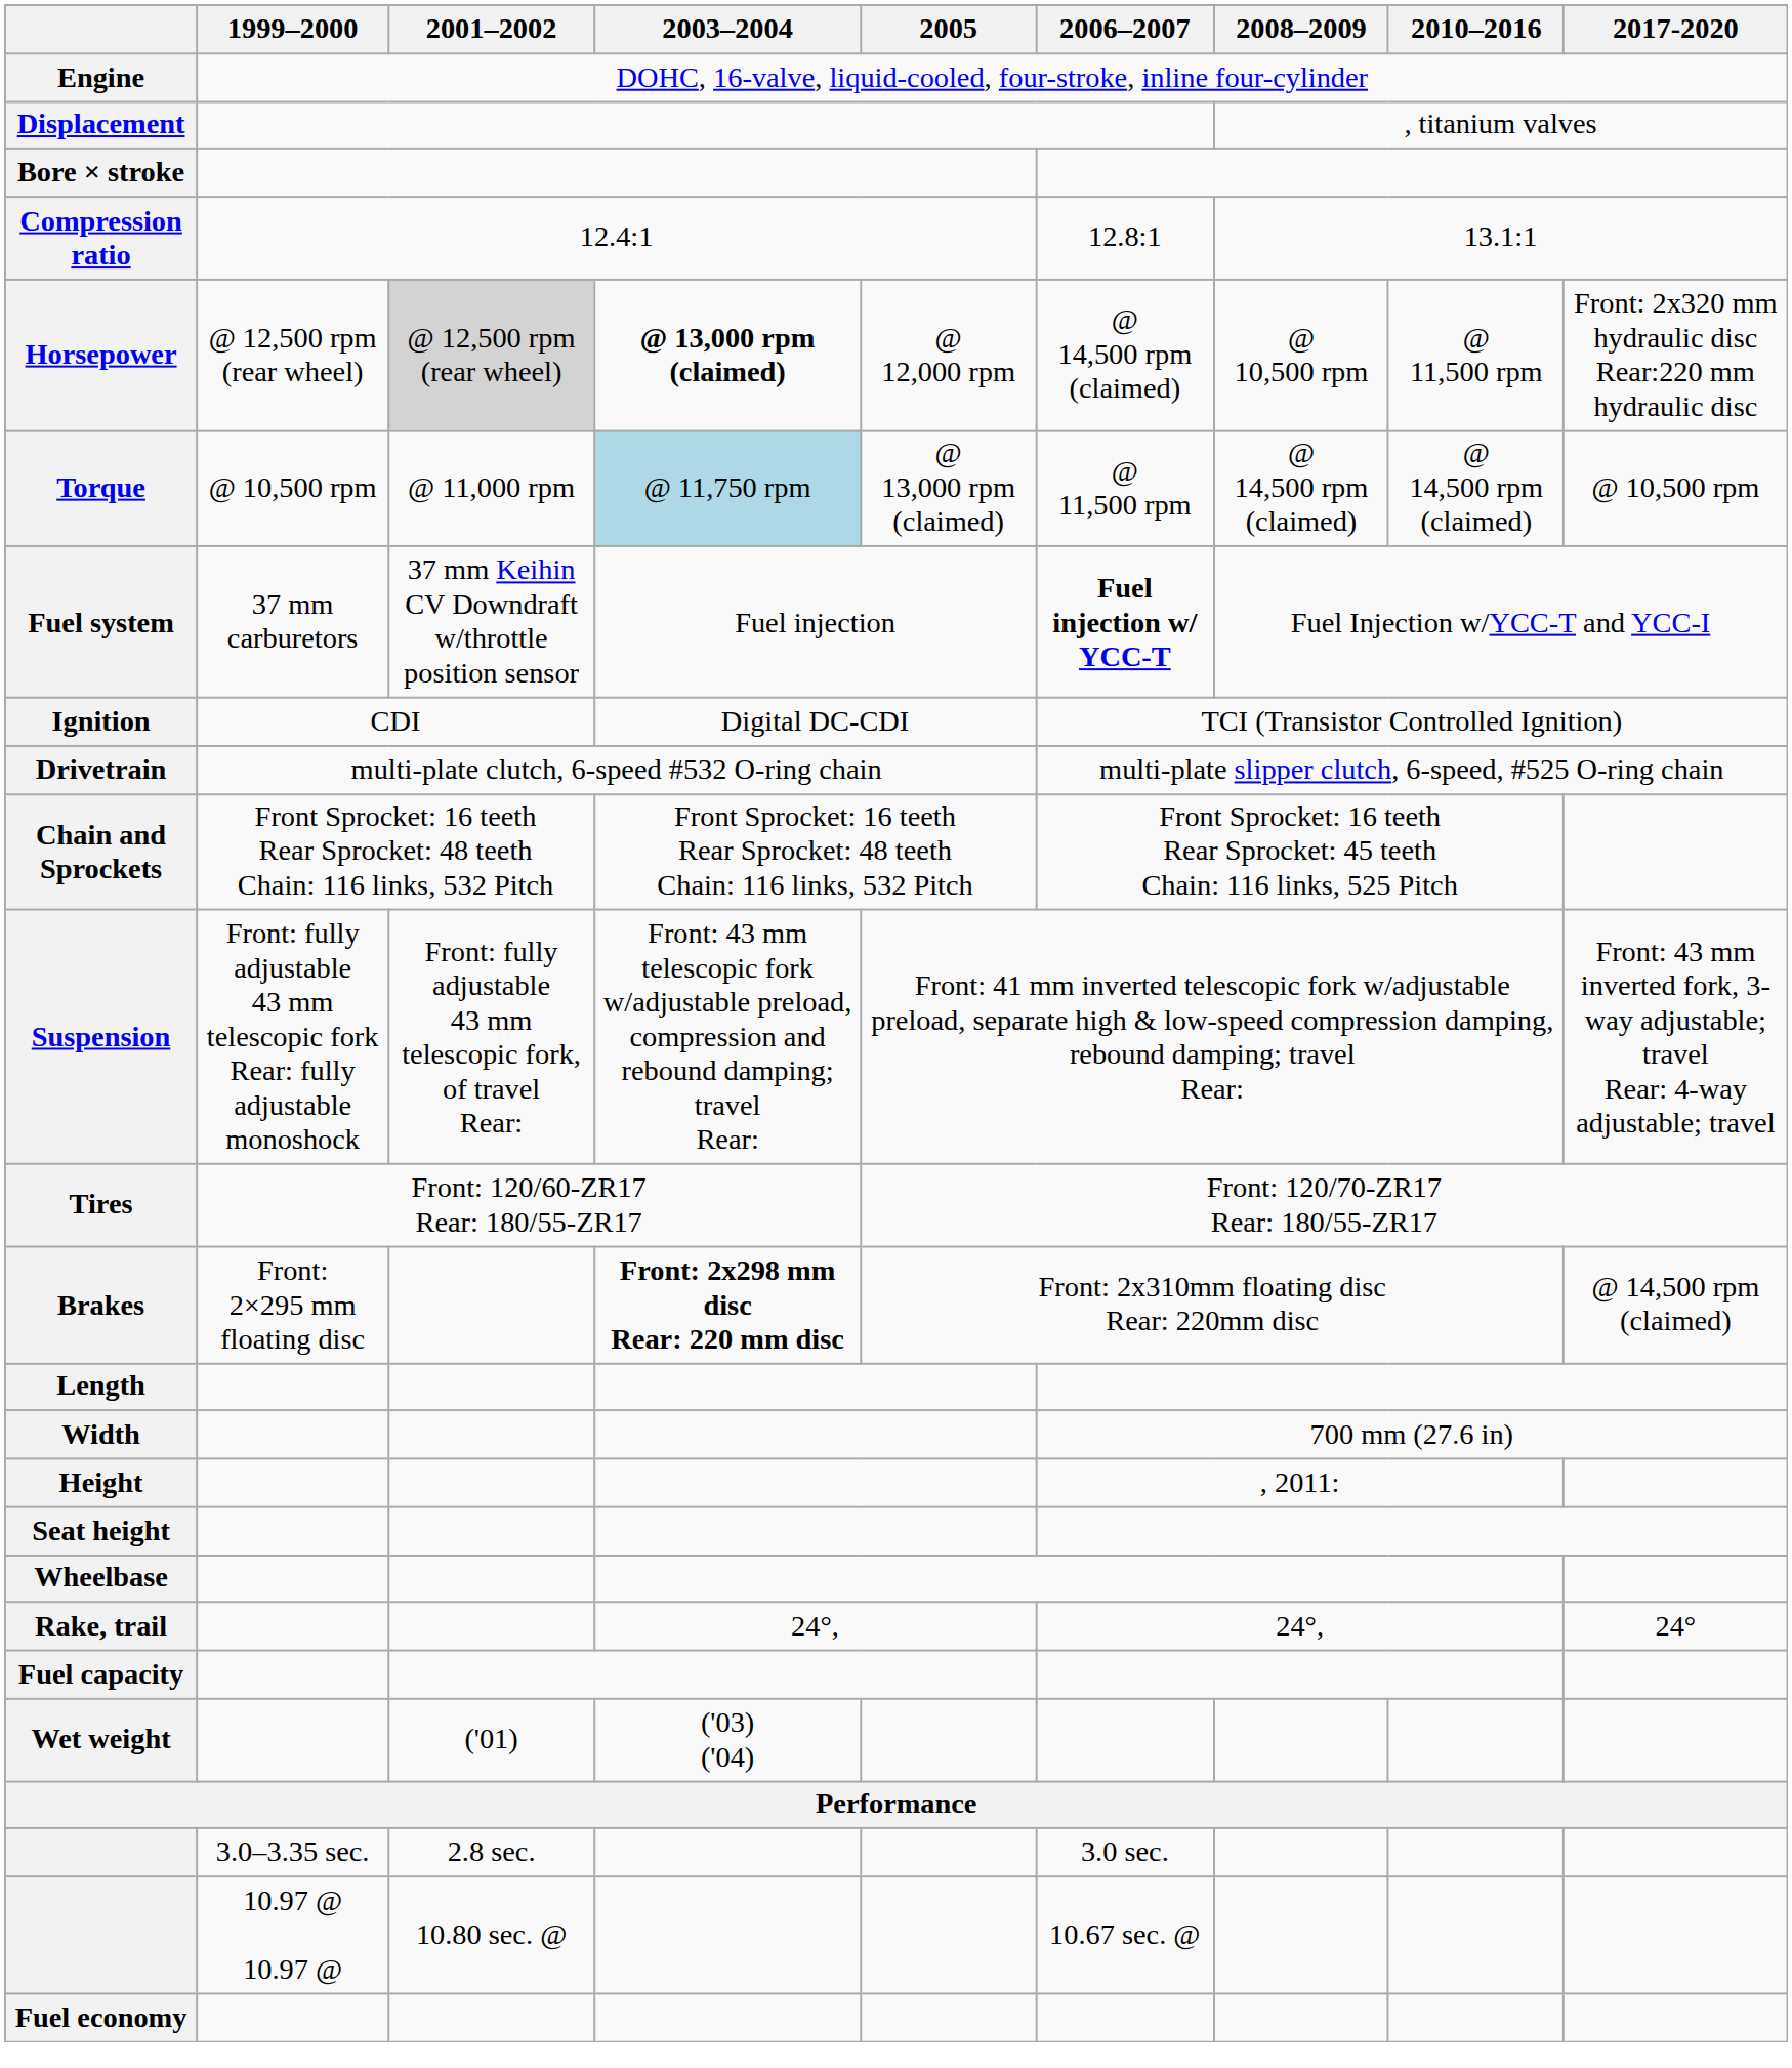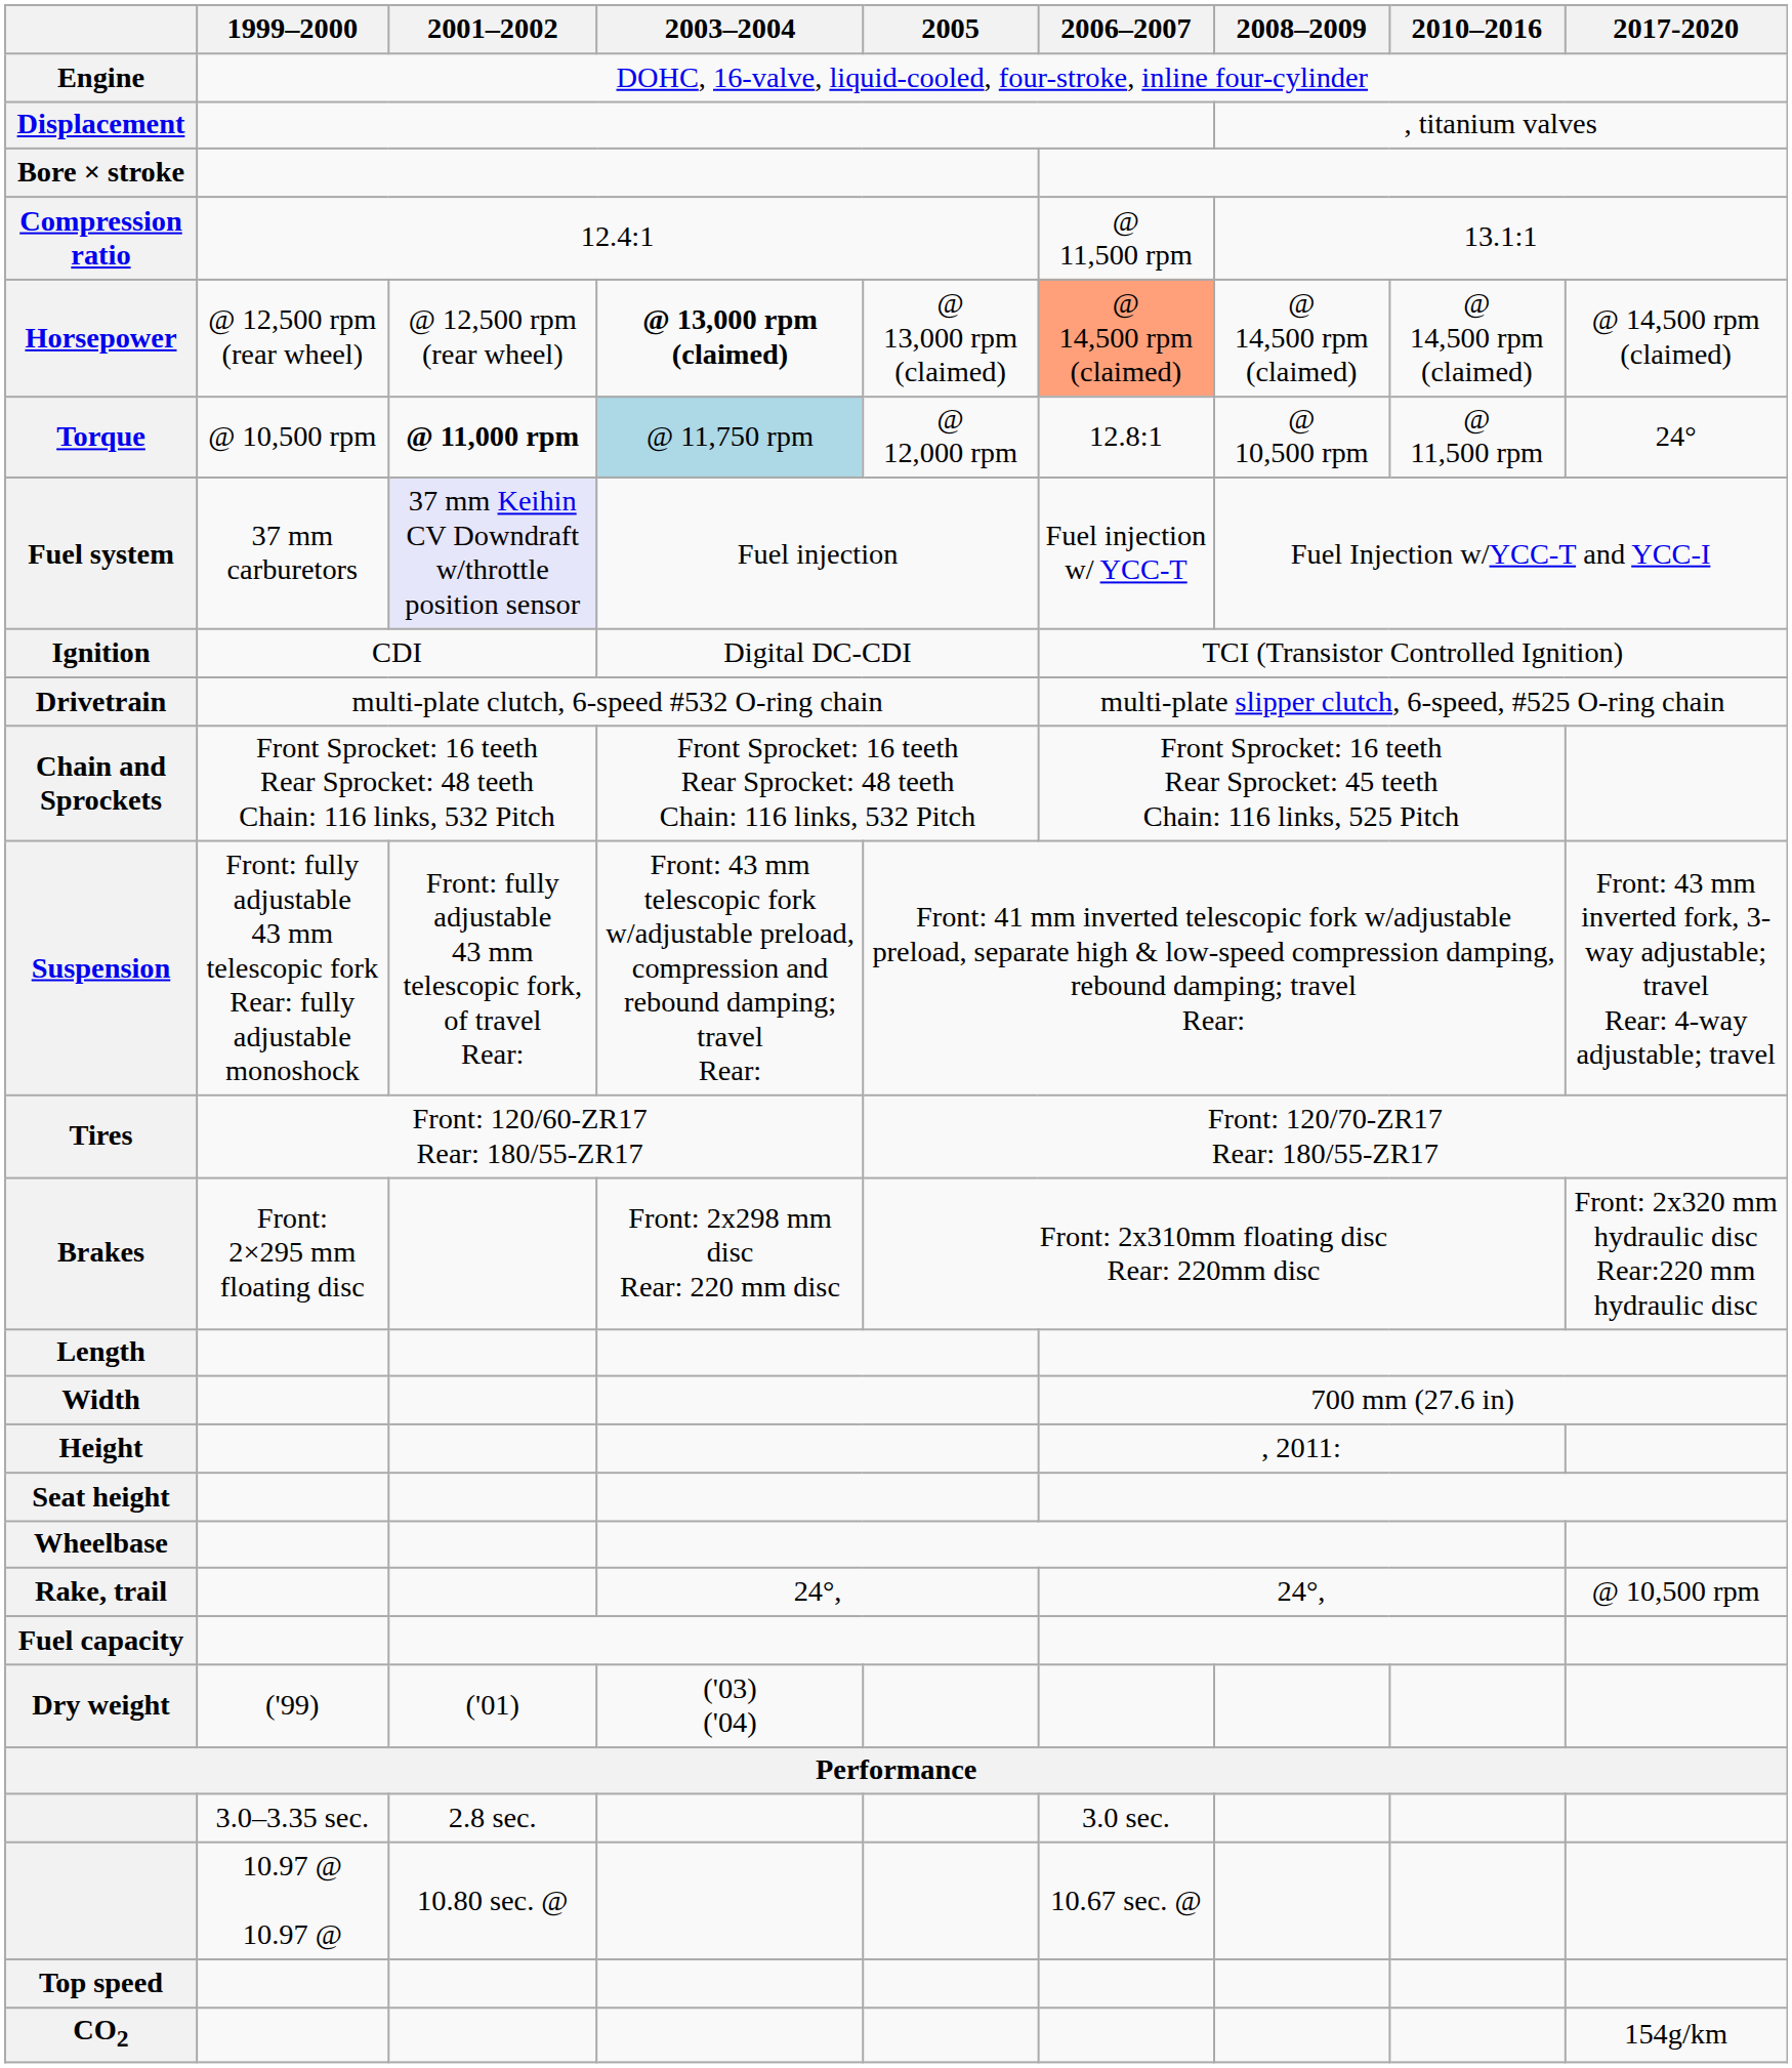Compression ratio | 2006–2007: 12.8:1 -> @ 11,500 rpm
Horsepower | 2001–2002: lightgrey background -> no background
Horsepower | 2005: @ 12,000 rpm -> @ 13,000 rpm (claimed)
Horsepower | 2006–2007: no background -> lightsalmon background
Horsepower | 2008–2009: @ 10,500 rpm -> @ 14,500 rpm (claimed)
Horsepower | 2010–2016: @ 11,500 rpm -> @ 14,500 rpm (claimed)
Horsepower | 2017-2020: Front: 2x320 mm hydraulic disc Rear:220 mm hydraulic disc -> @ 14,500 rpm (claimed)
Torque | 2001–2002: normal -> bold
Torque | 2005: @ 13,000 rpm (claimed) -> @ 12,000 rpm
Torque | 2006–2007: @ 11,500 rpm -> 12.8:1
Torque | 2008–2009: @ 14,500 rpm (claimed) -> @ 10,500 rpm
Torque | 2010–2016: @ 14,500 rpm (claimed) -> @ 11,500 rpm
Torque | 2017-2020: @ 10,500 rpm -> 24°
Fuel system | 2001–2002: no background -> lavender background
Fuel system | 2006–2007: bold -> normal
Brakes | 2003–2004: bold -> normal
Brakes | 2017-2020: @ 14,500 rpm (claimed) -> Front: 2x320 mm hydraulic disc Rear:220 mm hydraulic disc
Rake, trail | 2017-2020: 24° -> @ 10,500 rpm
+ row: Dry weight | ('99) | ('01) | ('03) ('04)
- row: Wet weight | ('01) | ('03) ('04)
+ row: Top speed
- row: Fuel economy
+ row: CO2 | 154g/km
